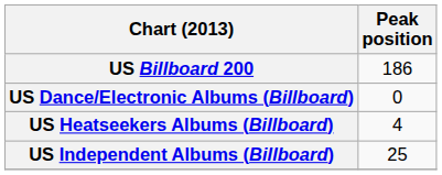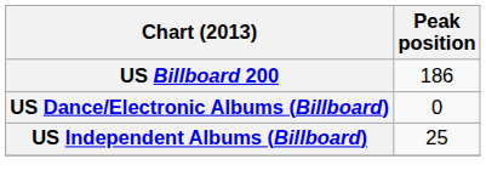- row: US Heatseekers Albums (Billboard) | 4
